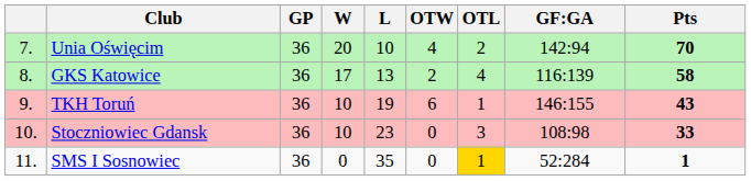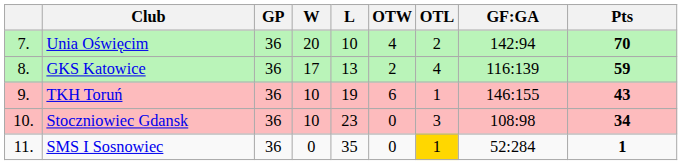GKS Katowice | Pts: 58 -> 59
Stoczniowiec Gdansk | Pts: 33 -> 34
